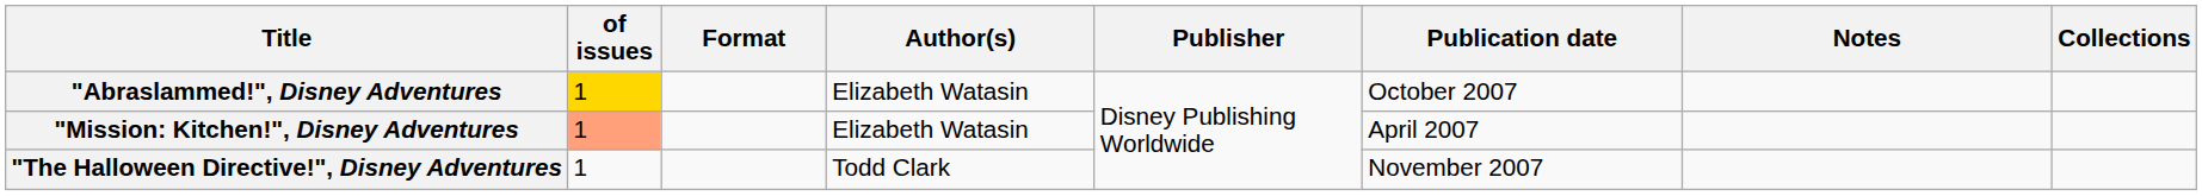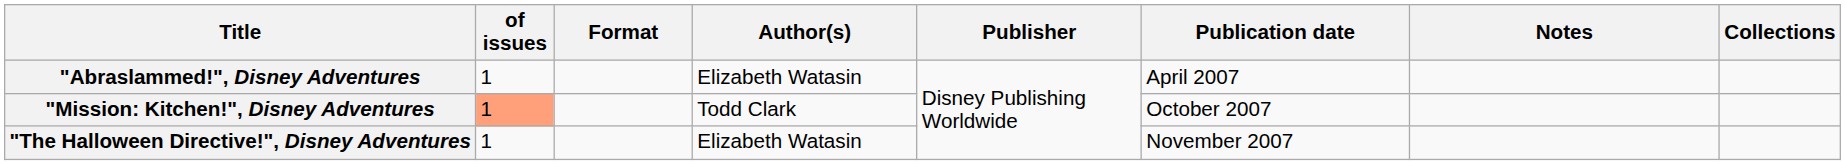"Abraslammed!", Disney Adventures | of issues: gold background -> no background
"Abraslammed!", Disney Adventures | Publication date: October 2007 -> April 2007
"Mission: Kitchen!", Disney Adventures | Author(s): Elizabeth Watasin -> Todd Clark
"Mission: Kitchen!", Disney Adventures | Publication date: April 2007 -> October 2007
"The Halloween Directive!", Disney Adventures | Author(s): Todd Clark -> Elizabeth Watasin
